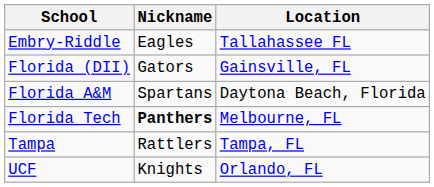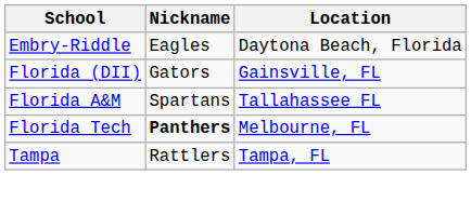Embry-Riddle | Location: Tallahassee FL -> Daytona Beach, Florida
Florida A&M | Location: Daytona Beach, Florida -> Tallahassee FL
- row: UCF | Knights | Orlando, FL
